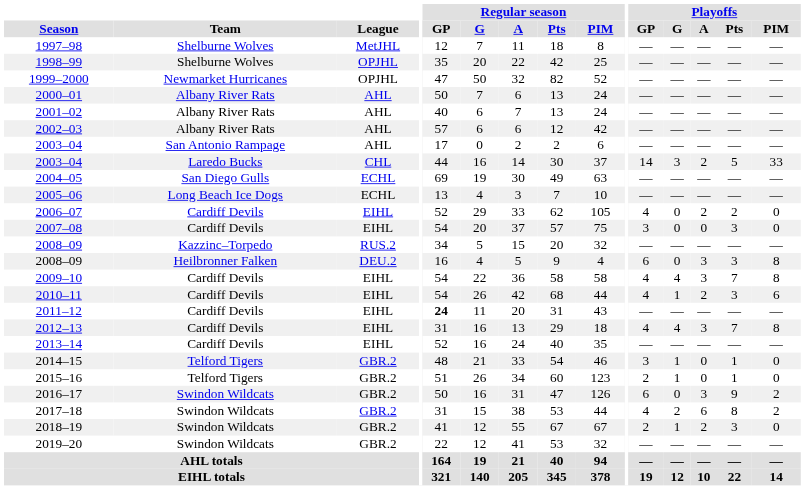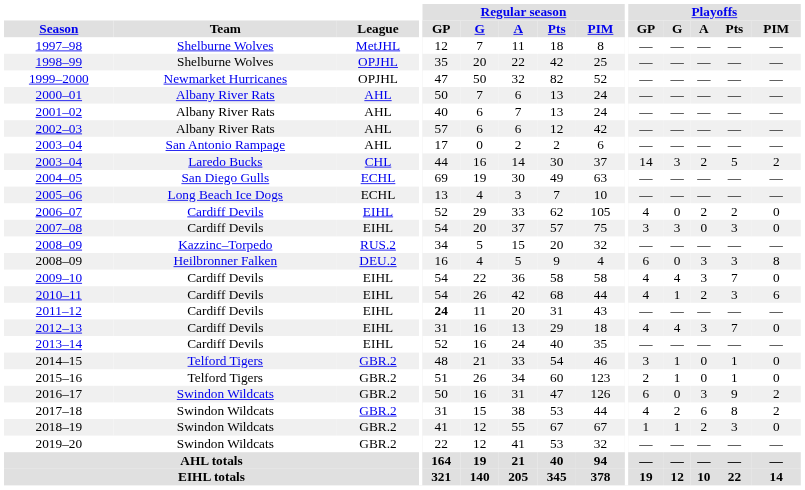2003–04 / Laredo Bucks | Playoffs / PIM: 33 -> 2
2007–08 | Playoffs / G: 0 -> 3
2009–10 | Playoffs / PIM: 8 -> 0
2012–13 | Playoffs / PIM: 8 -> 0
2018–19 | Playoffs / GP: 2 -> 1
